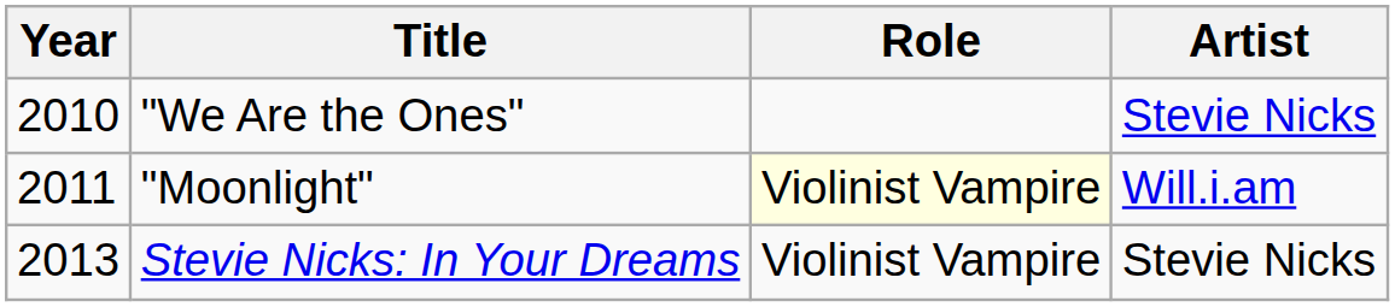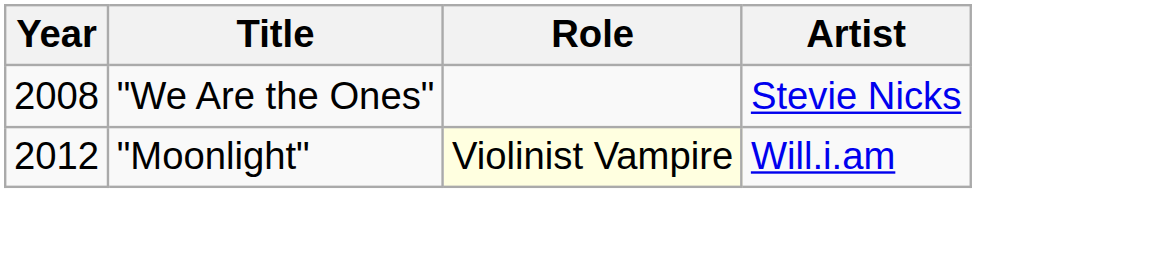"We Are the Ones" | Year: 2010 -> 2008
"Moonlight" | Year: 2011 -> 2012
- row: 2013 | Stevie Nicks: In Your Dreams | Violinist Vampire | Stevie Nicks
